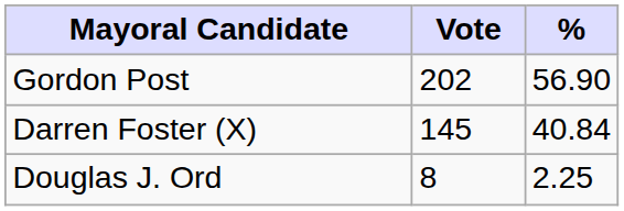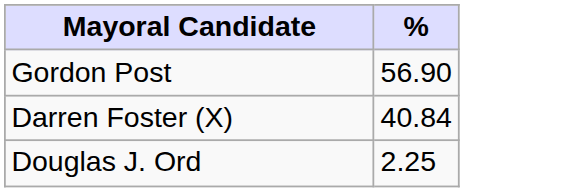- column: Vote | 202 | 145 | 8
